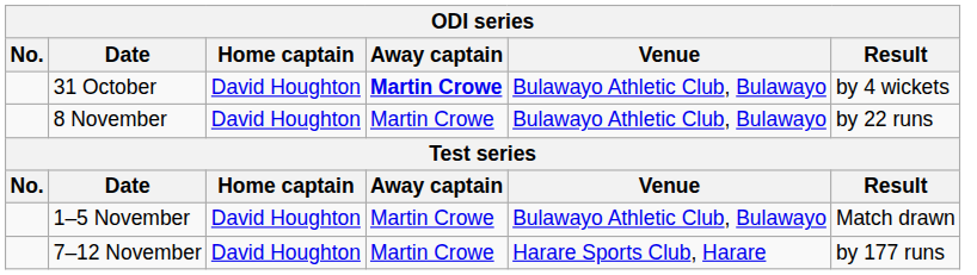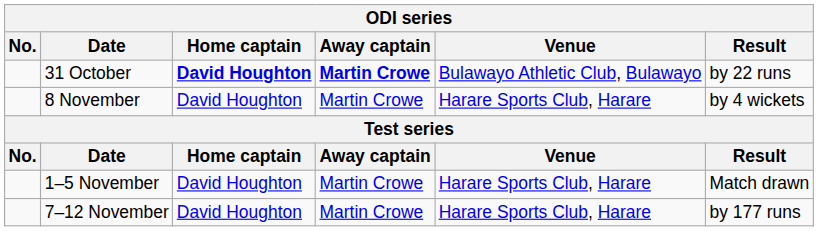31 October | Home captain: normal -> bold
31 October | Result: by 4 wickets -> by 22 runs
8 November | Venue: Bulawayo Athletic Club, Bulawayo -> Harare Sports Club, Harare
8 November | Result: by 22 runs -> by 4 wickets
1–5 November | Venue: Bulawayo Athletic Club, Bulawayo -> Harare Sports Club, Harare
